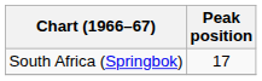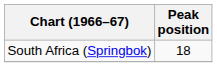South Africa (Springbok) | Peak position: 17 -> 18
